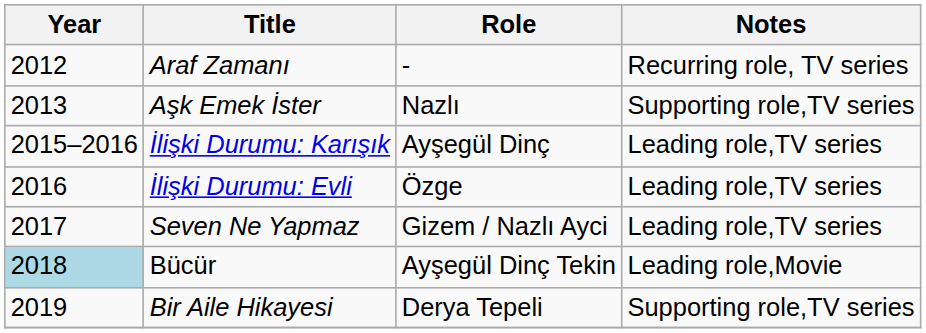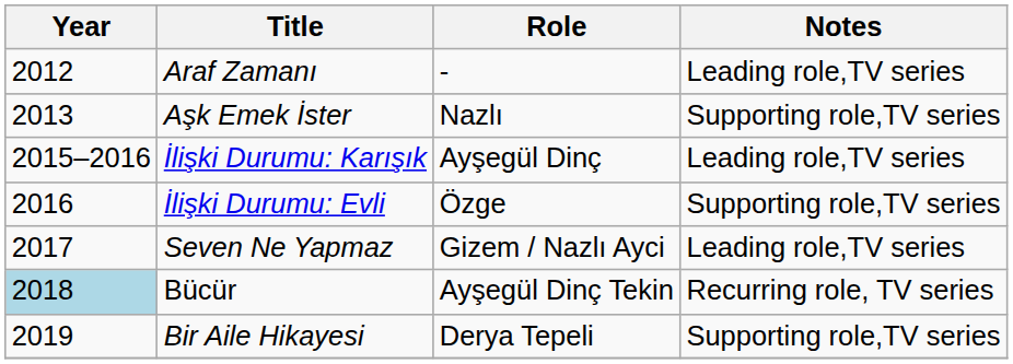Araf Zamanı | Notes: Recurring role, TV series -> Leading role,TV series
İlişki Durumu: Evli | Notes: Leading role,TV series -> Supporting role,TV series
Bücür | Notes: Leading role,Movie -> Recurring role, TV series
